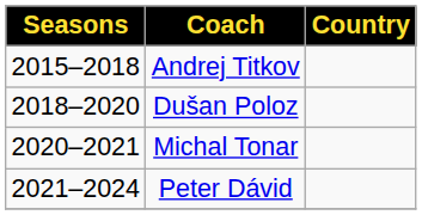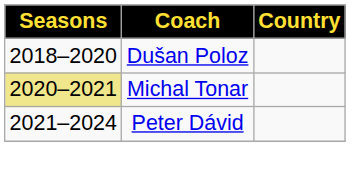- row: 2015–2018 | Andrej Titkov
Michal Tonar | Seasons: no background -> khaki background
